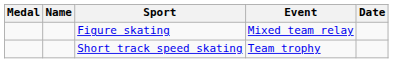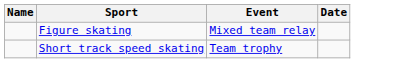- column: Medal
